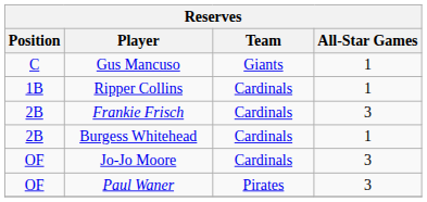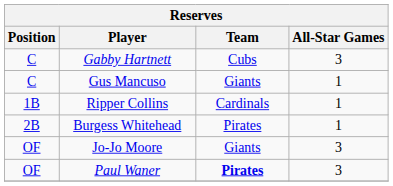+ row: C | Gabby Hartnett | Cubs | 3
- row: 2B | Frankie Frisch | Cardinals | 3
Burgess Whitehead | Team: Cardinals -> Pirates
Jo-Jo Moore | Team: Cardinals -> Giants
Paul Waner | Team: normal -> bold
